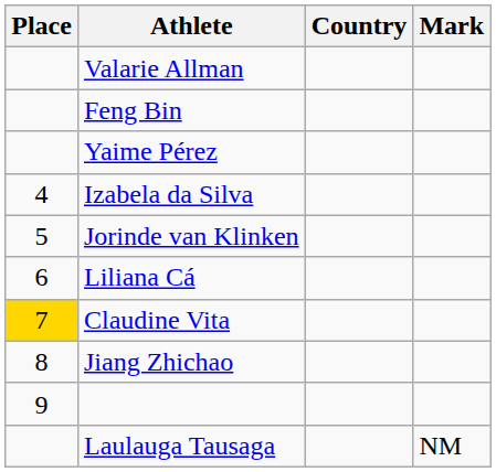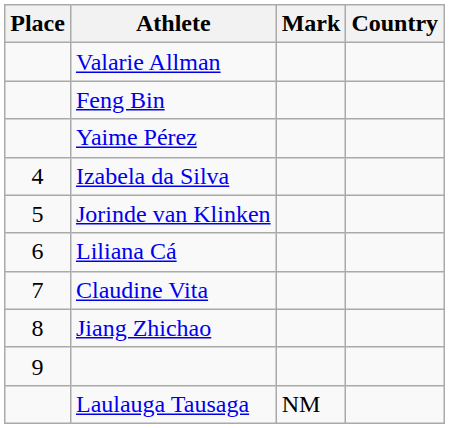columns swapped: Country <-> Mark
Claudine Vita | Place: gold background -> no background
